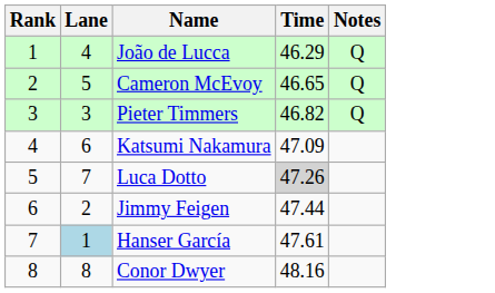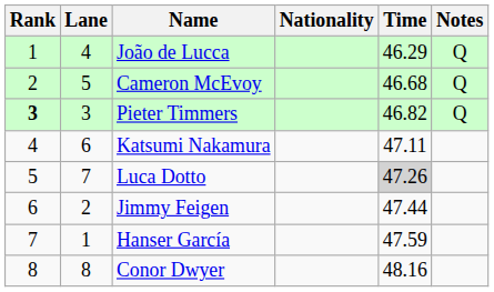+ column: Nationality
Cameron McEvoy | Time: 46.65 -> 46.68
Pieter Timmers | Rank: normal -> bold
Katsumi Nakamura | Time: 47.09 -> 47.11
Hanser García | Lane: lightblue background -> no background
Hanser García | Time: 47.61 -> 47.59
